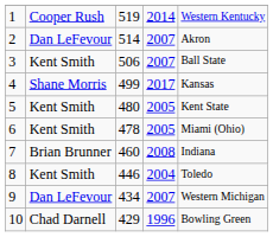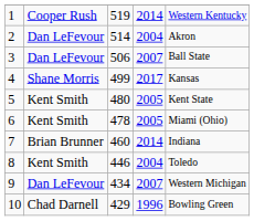2 | column 4: 2007 -> 2004
3 | column 2: Kent Smith -> Dan LeFevour
7 | column 4: 2008 -> 2014
